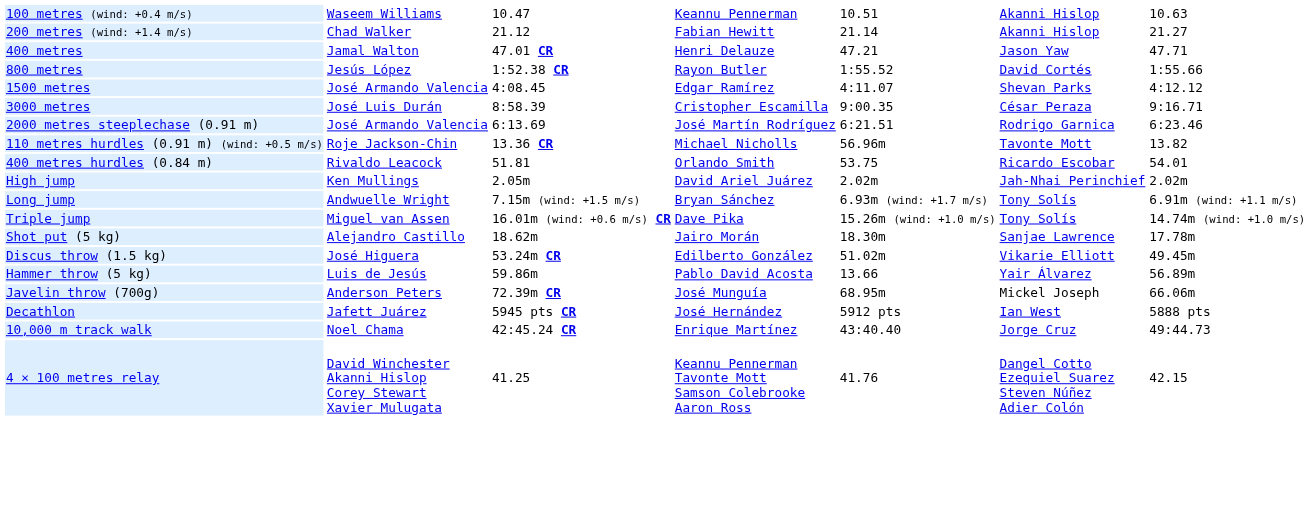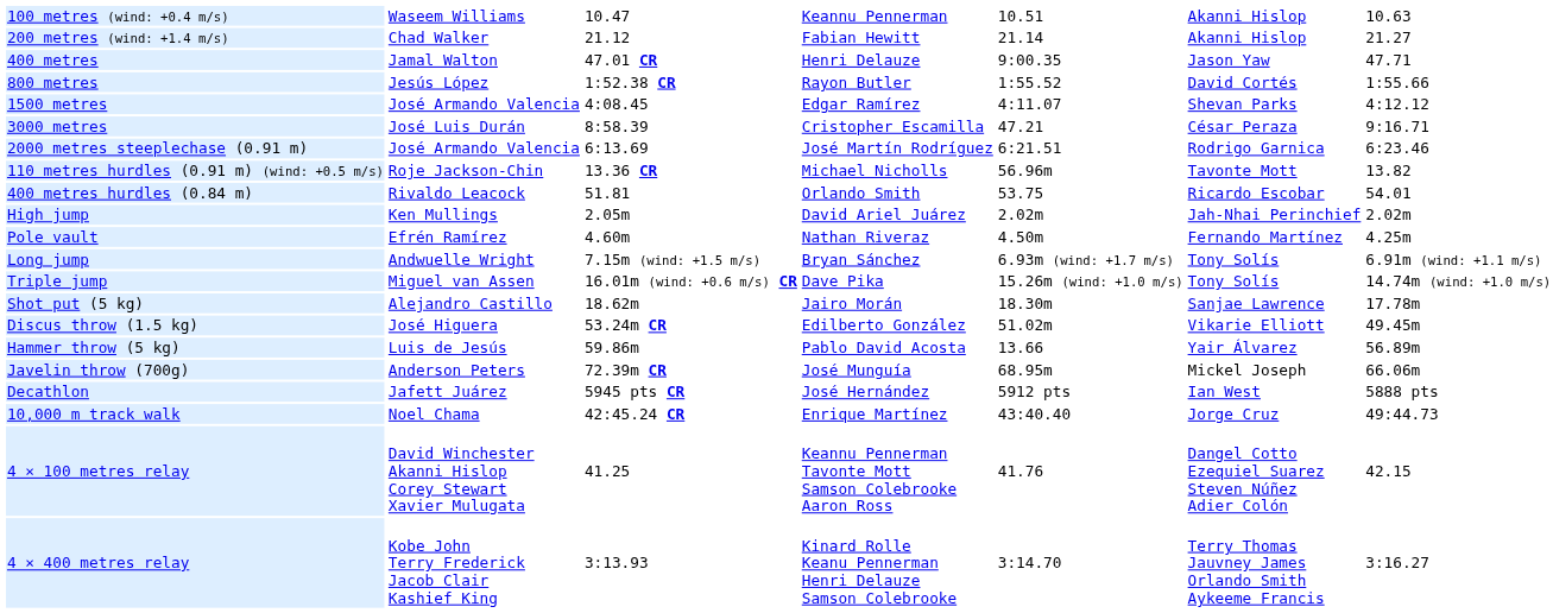400 metres | column 5: 47.21 -> 9:00.35
3000 metres | column 5: 9:00.35 -> 47.21
+ row: Pole vault | Efrén Ramírez | 4.60m | Nathan Riveraz | 4.50m | Fernando Martínez | 4.25m
+ row: 4 × 400 metres relay | Kobe John Terry Frederick Jacob Clair Kashief King | 3:13.93 | Kinard Rolle Keanu Pennerman Henri Delauze Samson Colebrooke | 3:14.70 | Terry Thomas Jauvney James Orlando Smith Aykeeme Francis | 3:16.27
